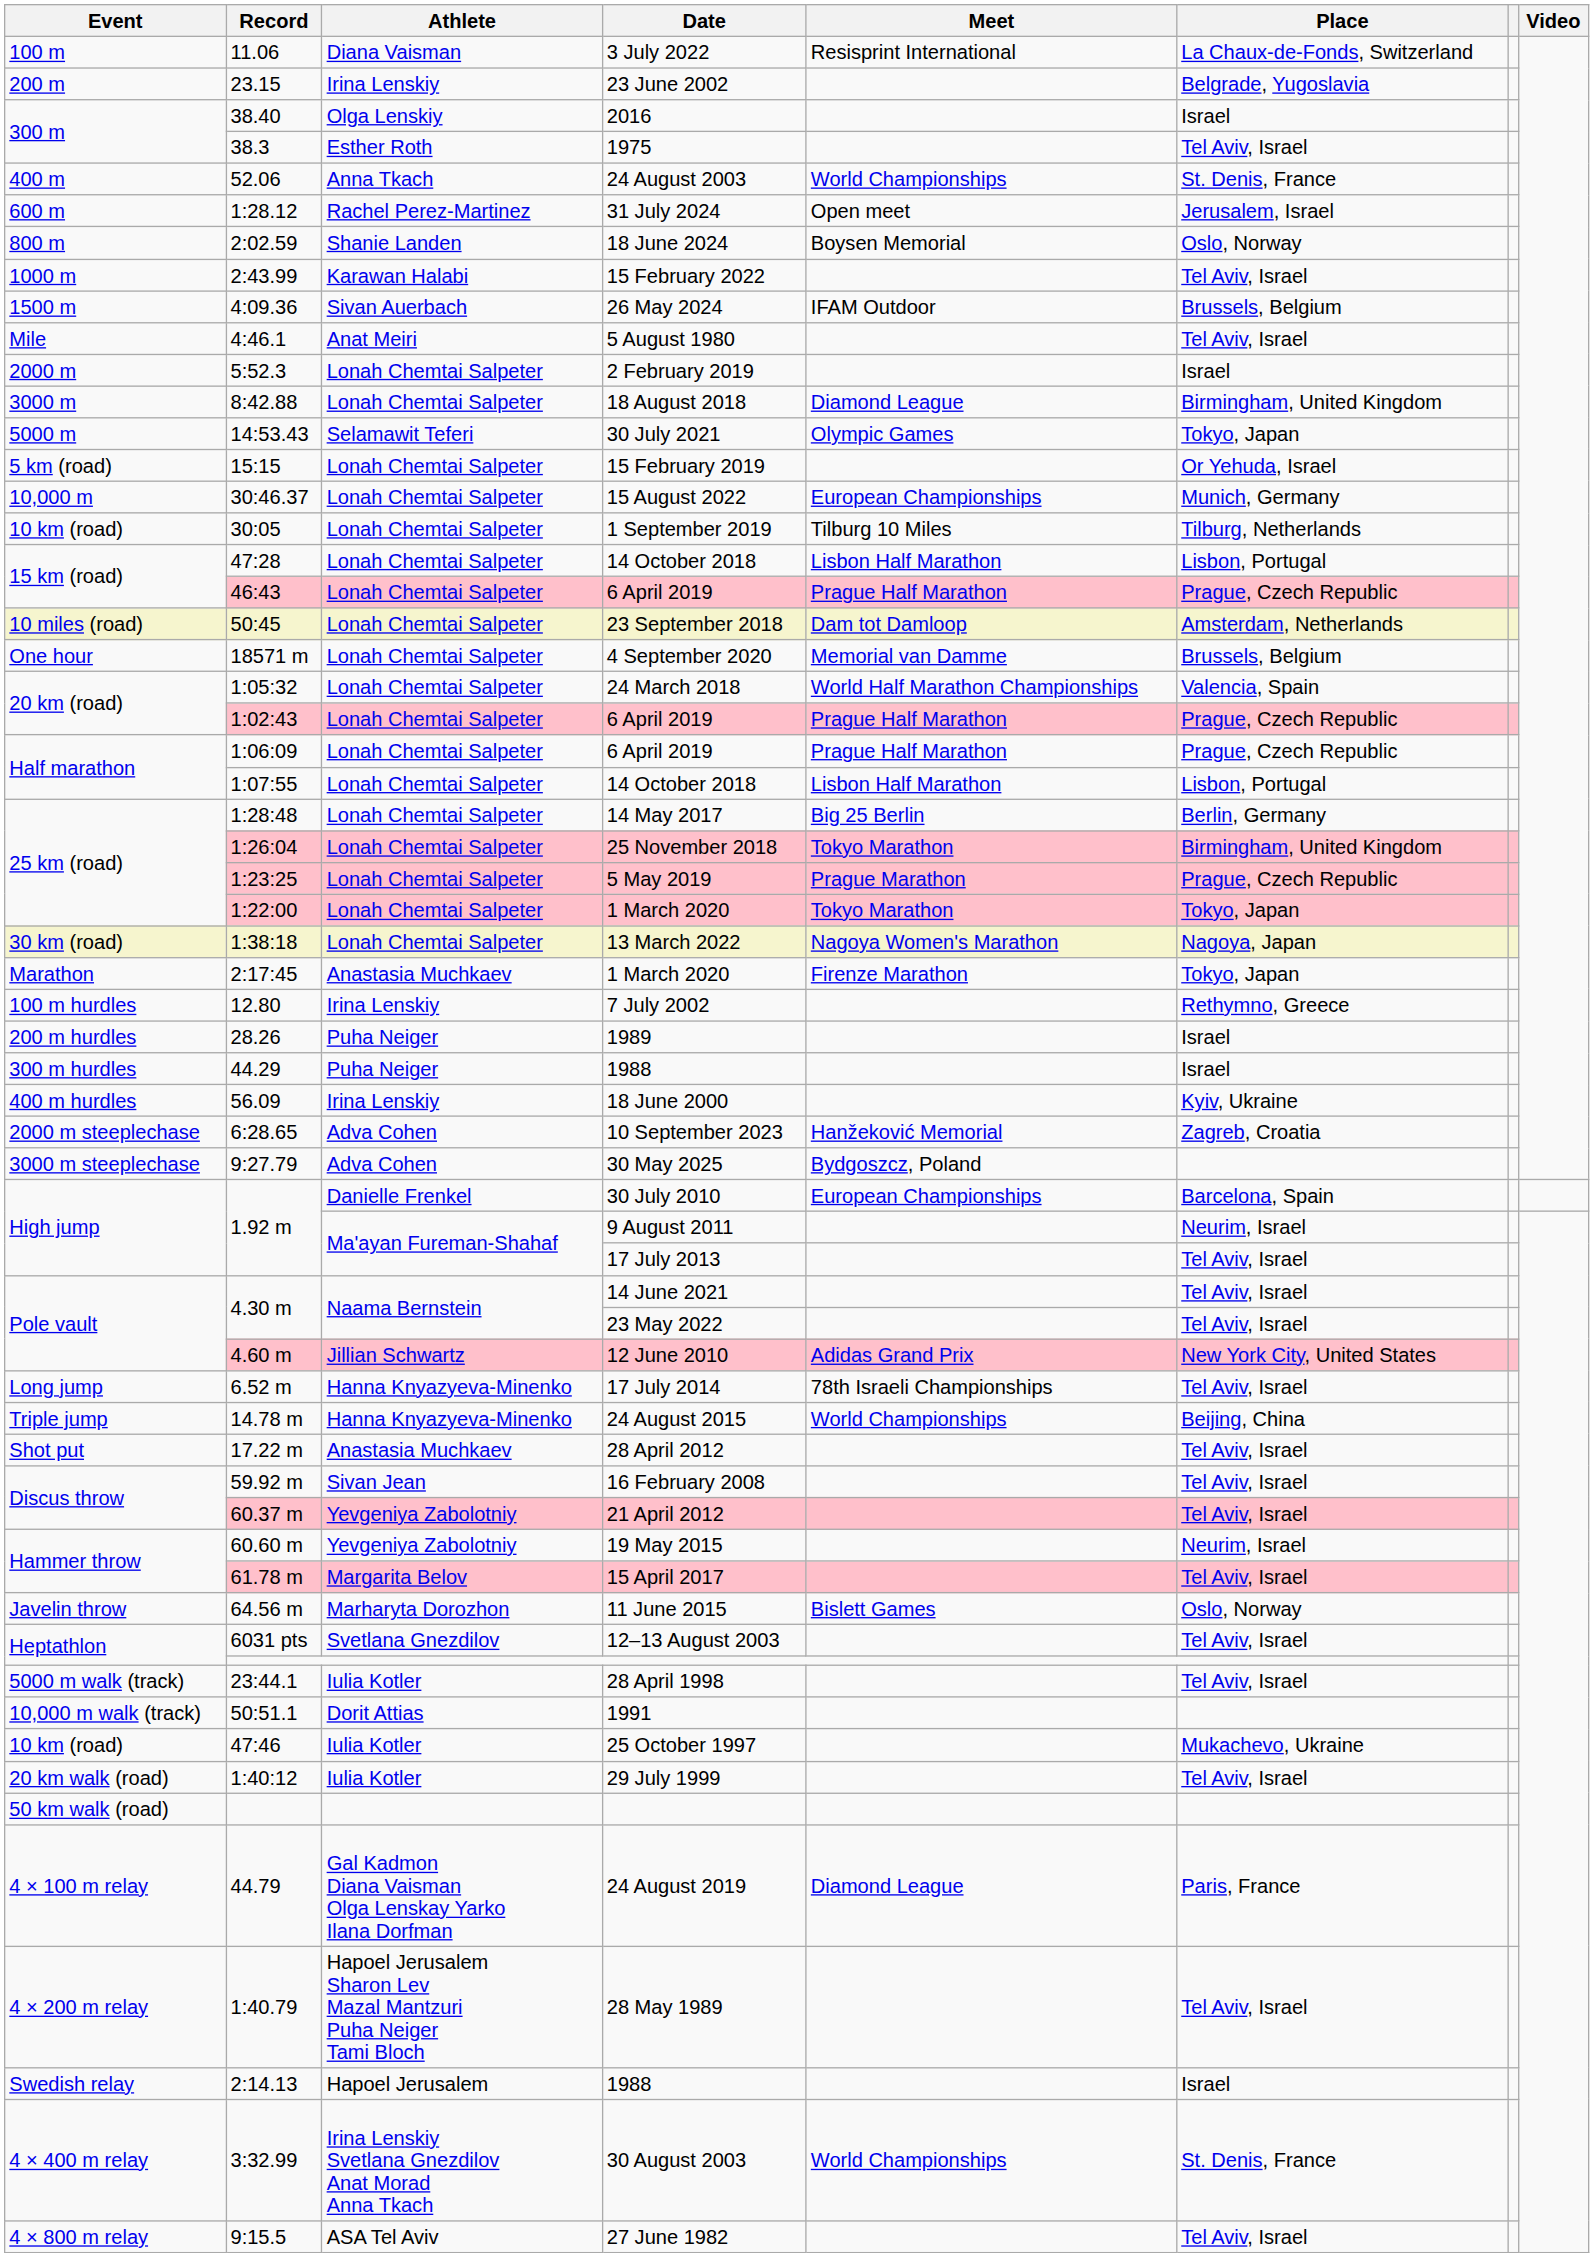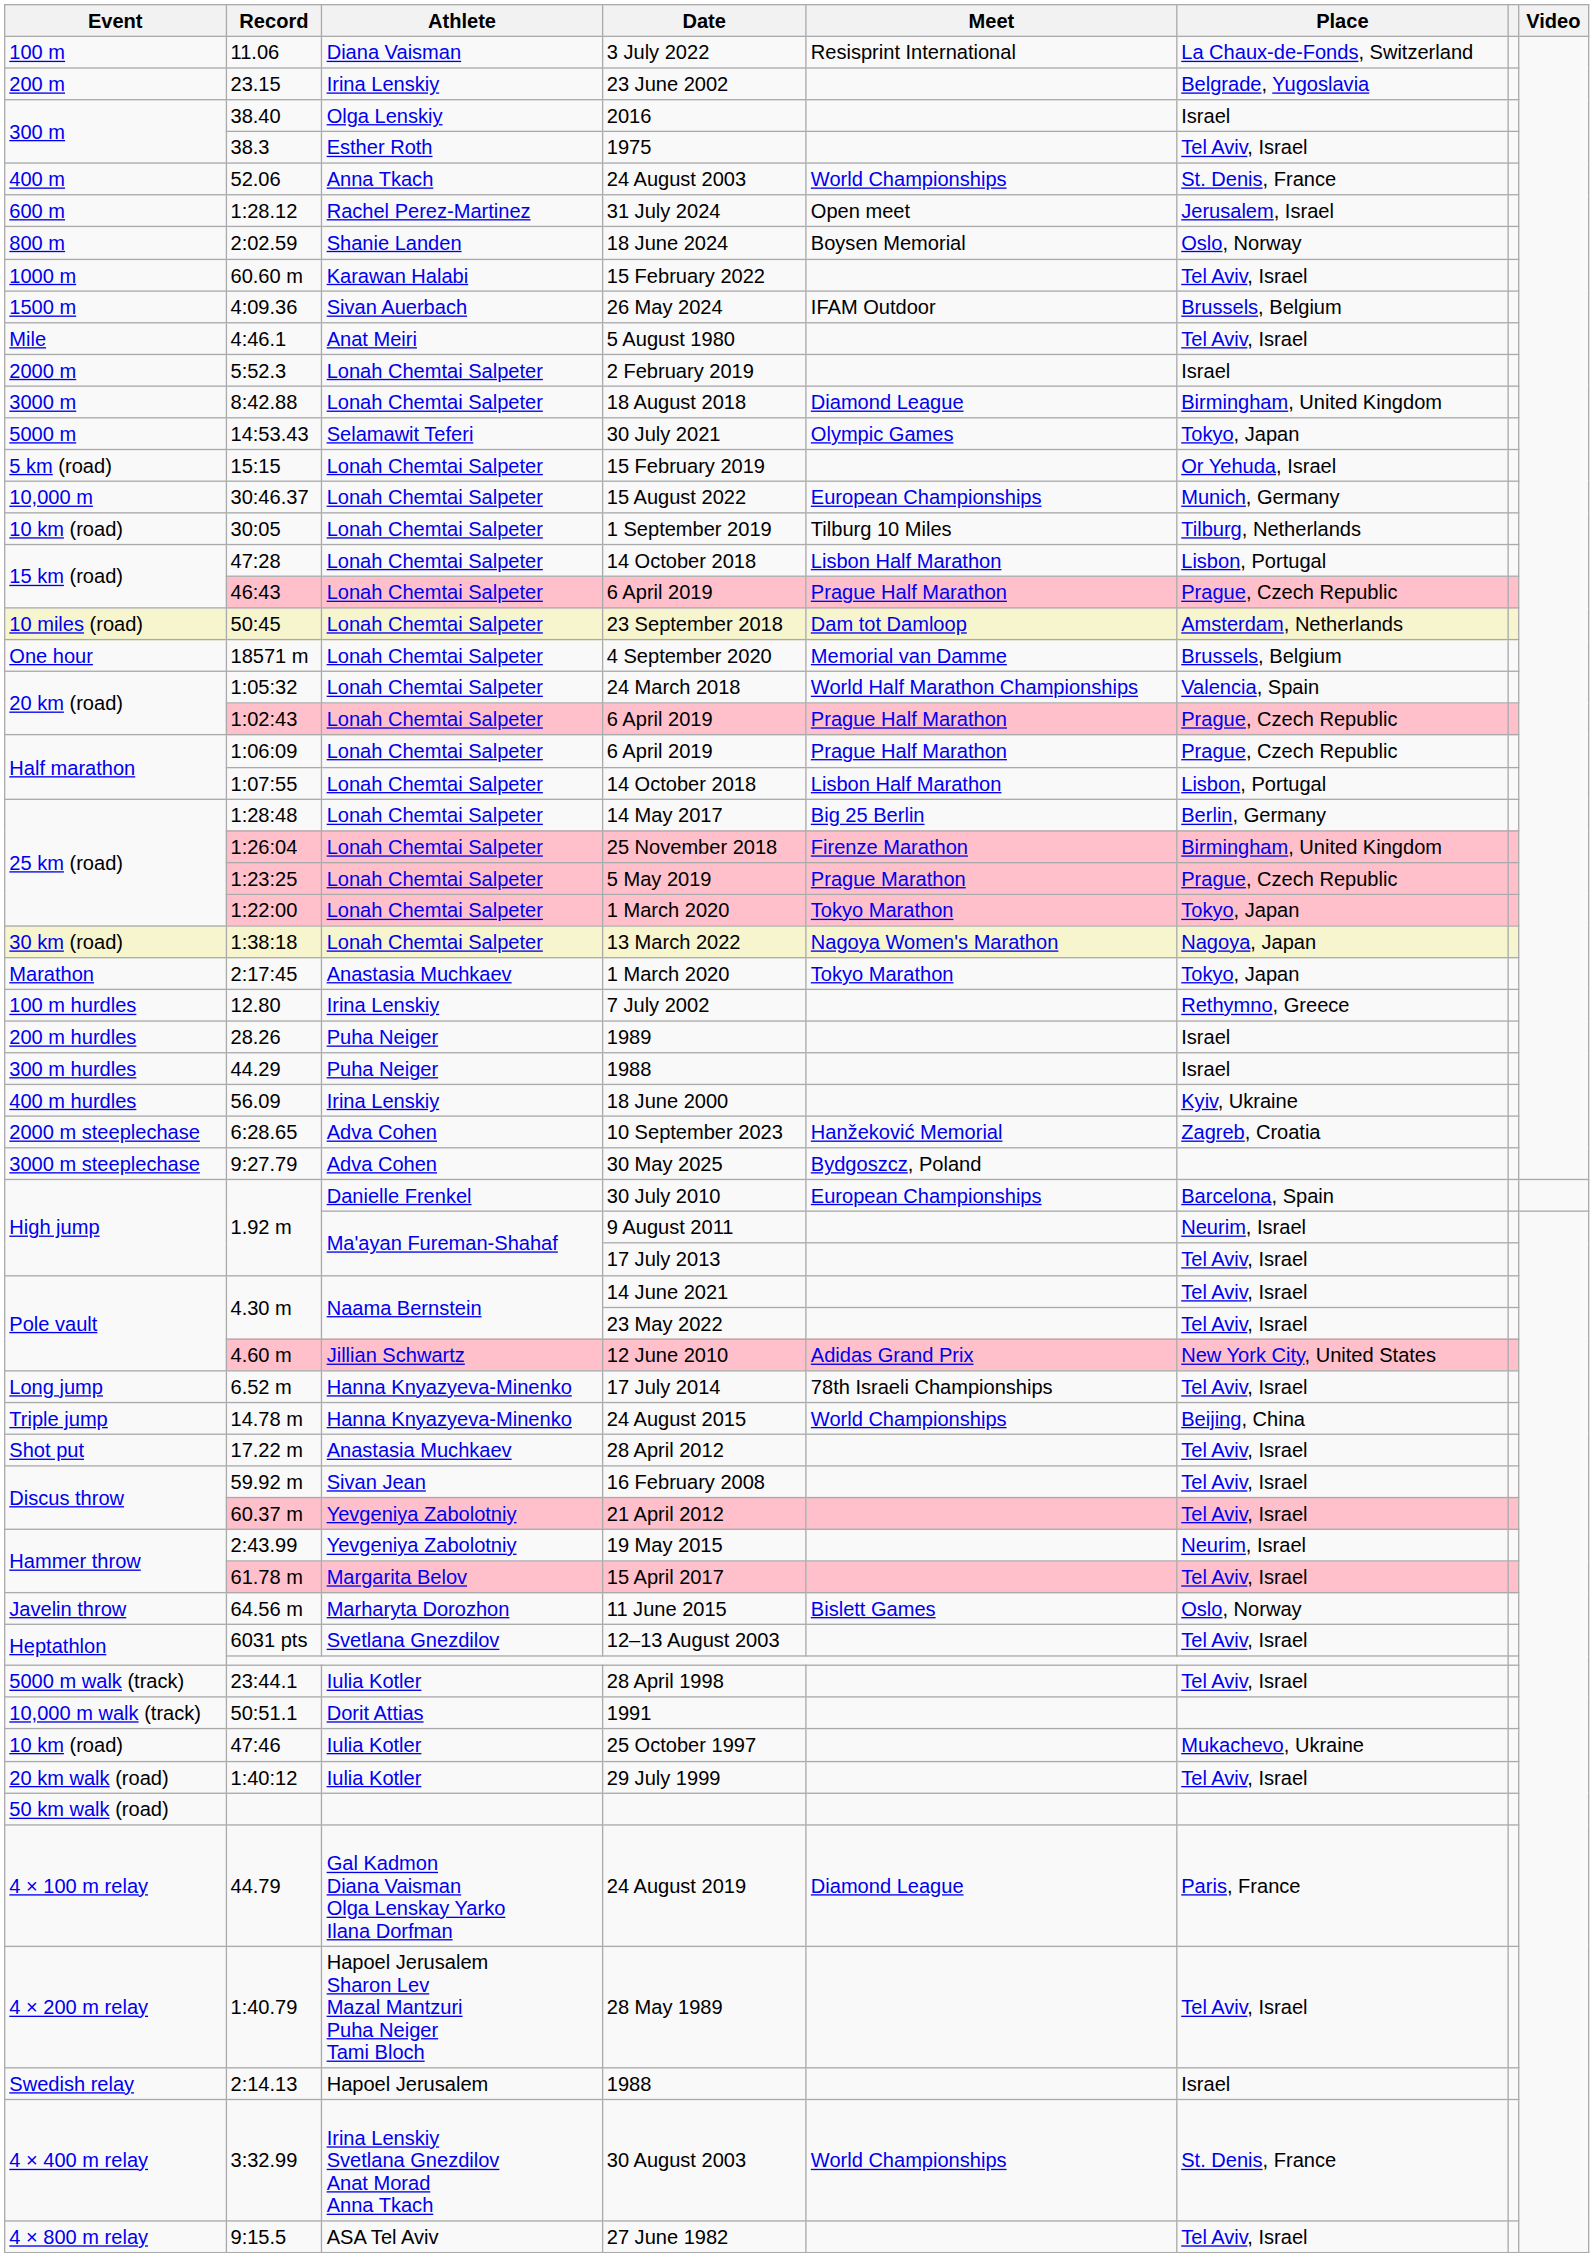15 February 2022 | Record: 2:43.99 -> 60.60 m
25 November 2018 | Meet: Tokyo Marathon -> Firenze Marathon
Marathon / 1 March 2020 | Meet: Firenze Marathon -> Tokyo Marathon
19 May 2015 | Record: 60.60 m -> 2:43.99
